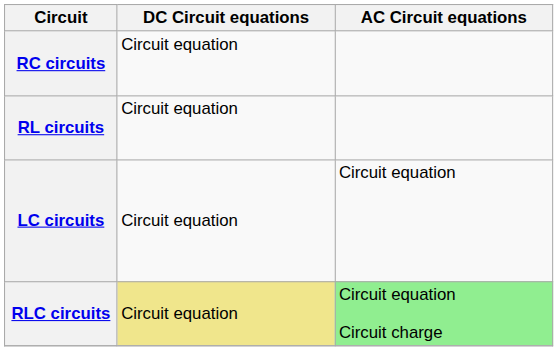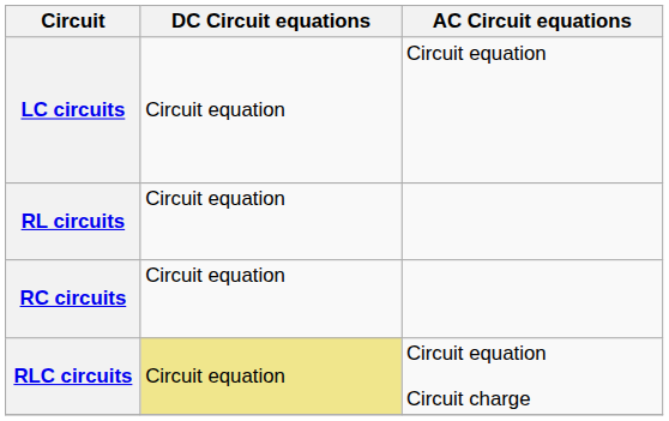rows swapped: RC circuits <-> LC circuits
RLC circuits | AC Circuit equations: lightgreen background -> no background
